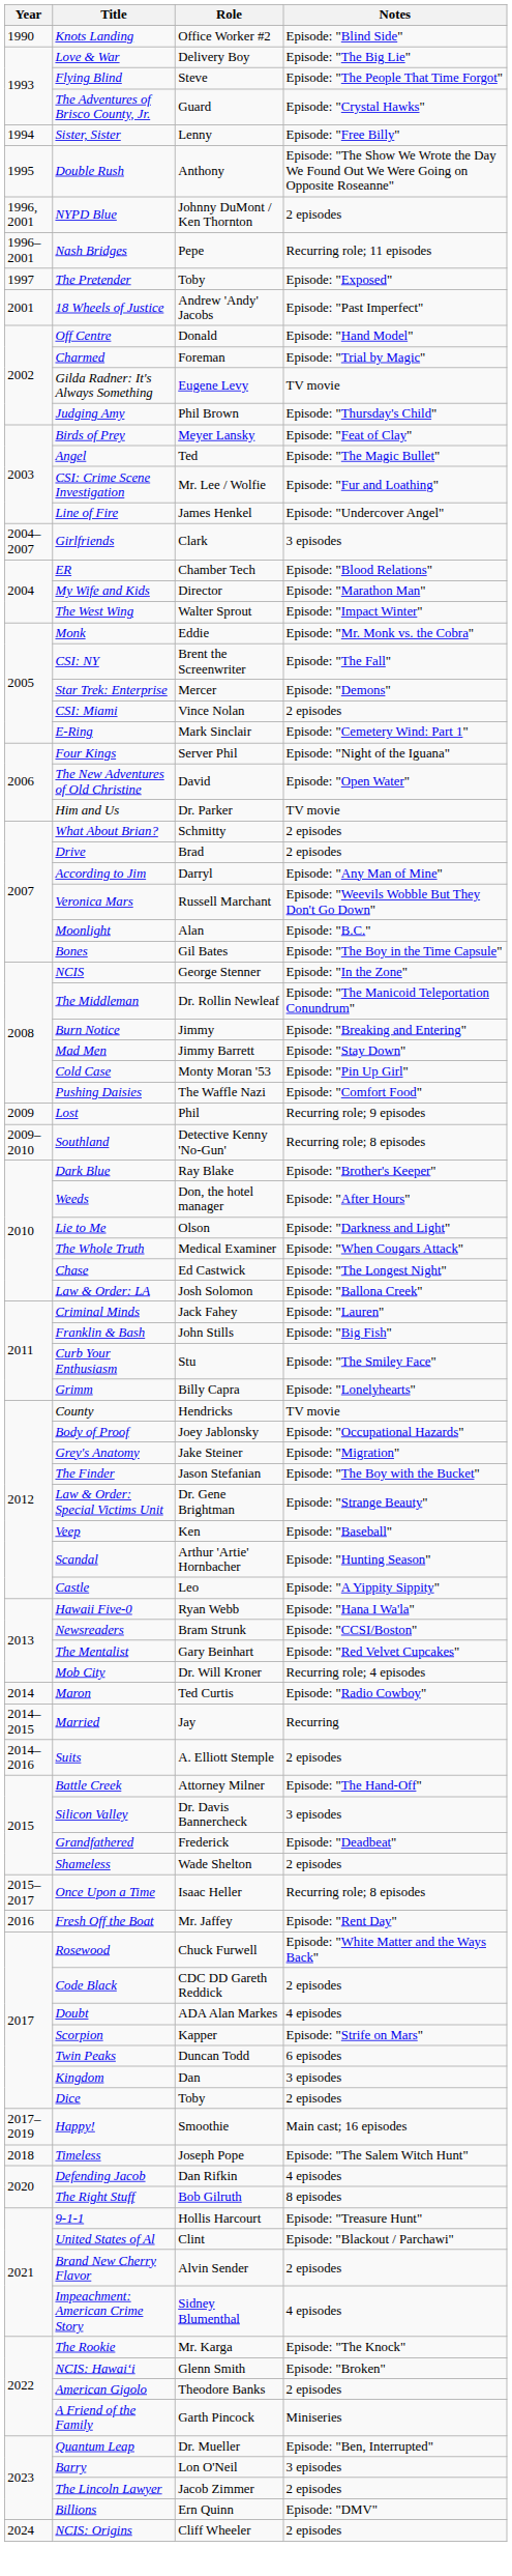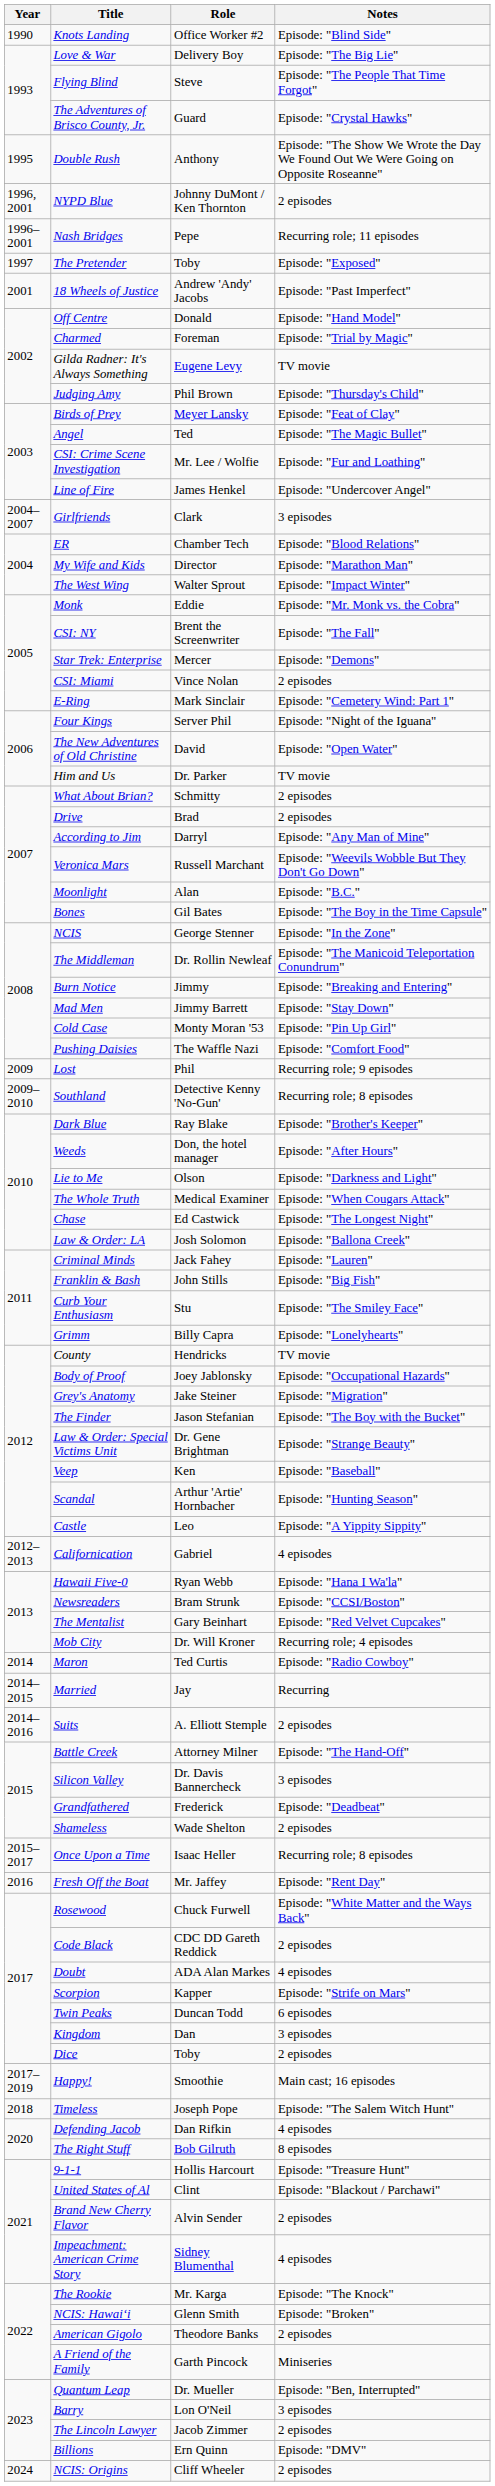- row: 1994 | Sister, Sister | Lenny | Episode: "Free Billy"
+ row: 2012–2013 | Californication | Gabriel | 4 episodes
